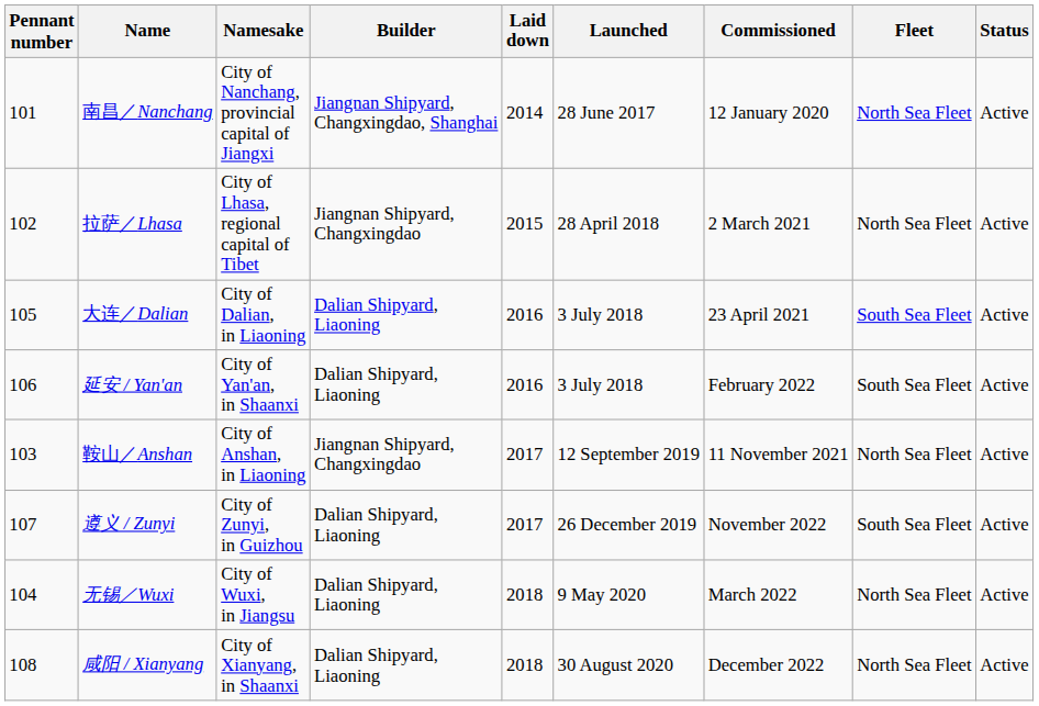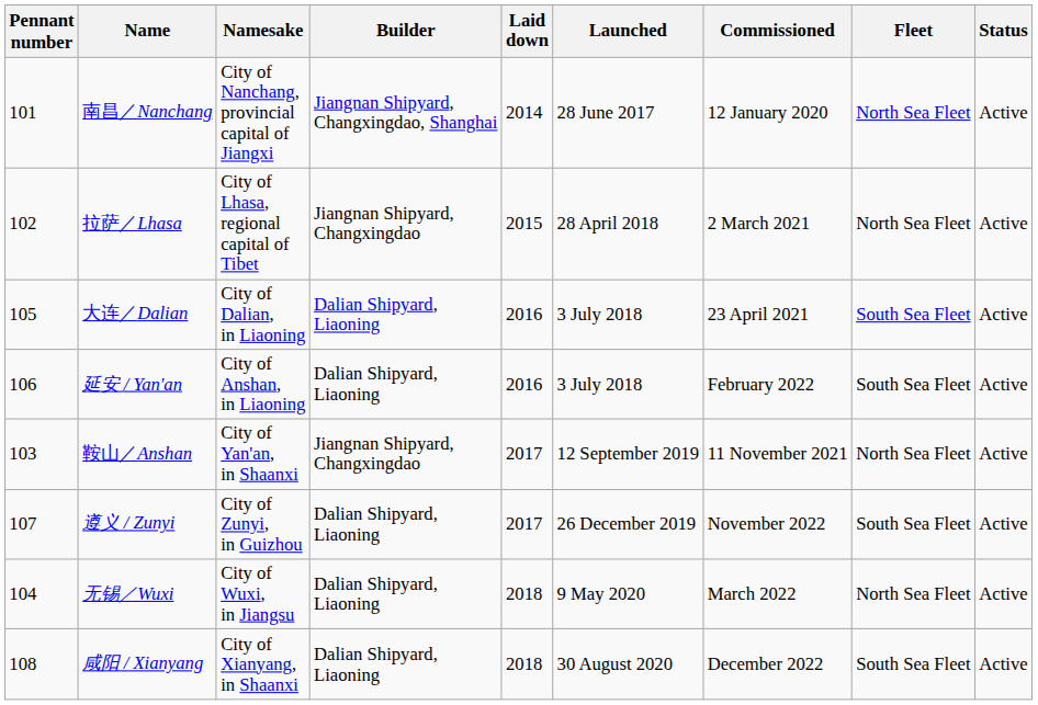延安 / Yan'an | Namesake: City of Yan'an, in Shaanxi -> City of Anshan, in Liaoning
鞍山／Anshan | Namesake: City of Anshan, in Liaoning -> City of Yan'an, in Shaanxi
咸阳 / Xianyang | Fleet: North Sea Fleet -> South Sea Fleet
